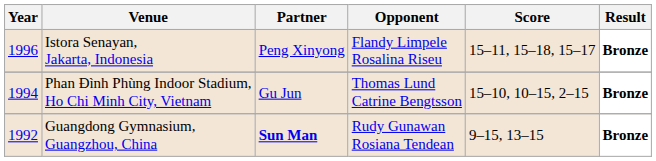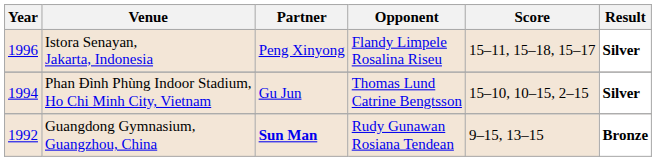Istora Senayan, Jakarta, Indonesia | Result: Bronze -> Silver
Phan Đình Phùng Indoor Stadium, Ho Chi Minh City, Vietnam | Result: Bronze -> Silver
